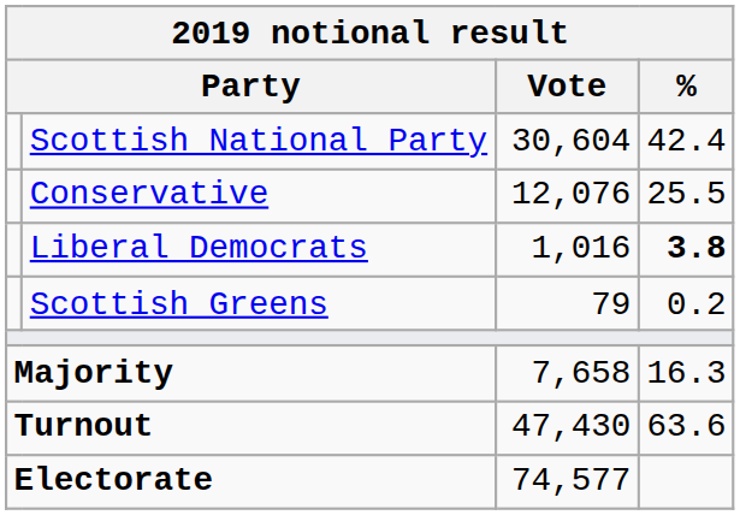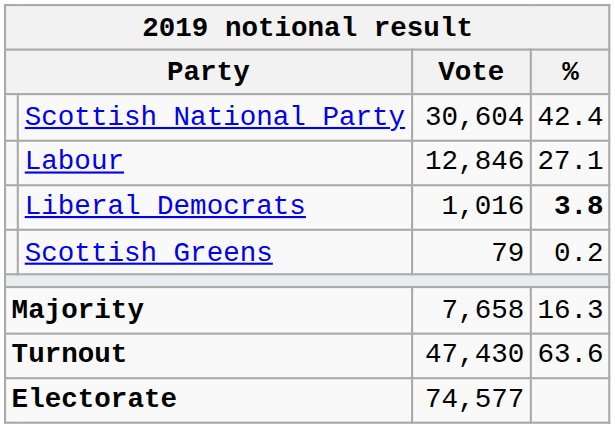+ row: Labour | 12,846 | 27.1
- row: Conservative | 12,076 | 25.5
